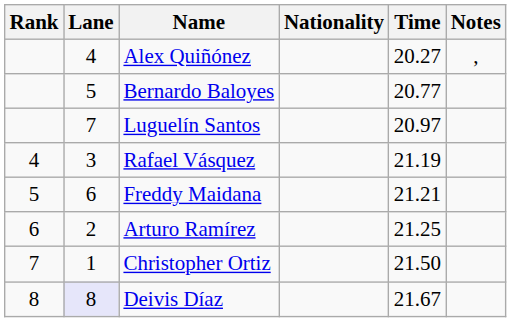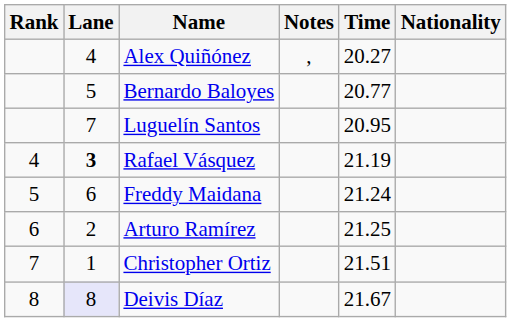columns swapped: Nationality <-> Notes
Luguelín Santos | Time: 20.97 -> 20.95
Rafael Vásquez | Lane: normal -> bold
Freddy Maidana | Time: 21.21 -> 21.24
Christopher Ortiz | Time: 21.50 -> 21.51
